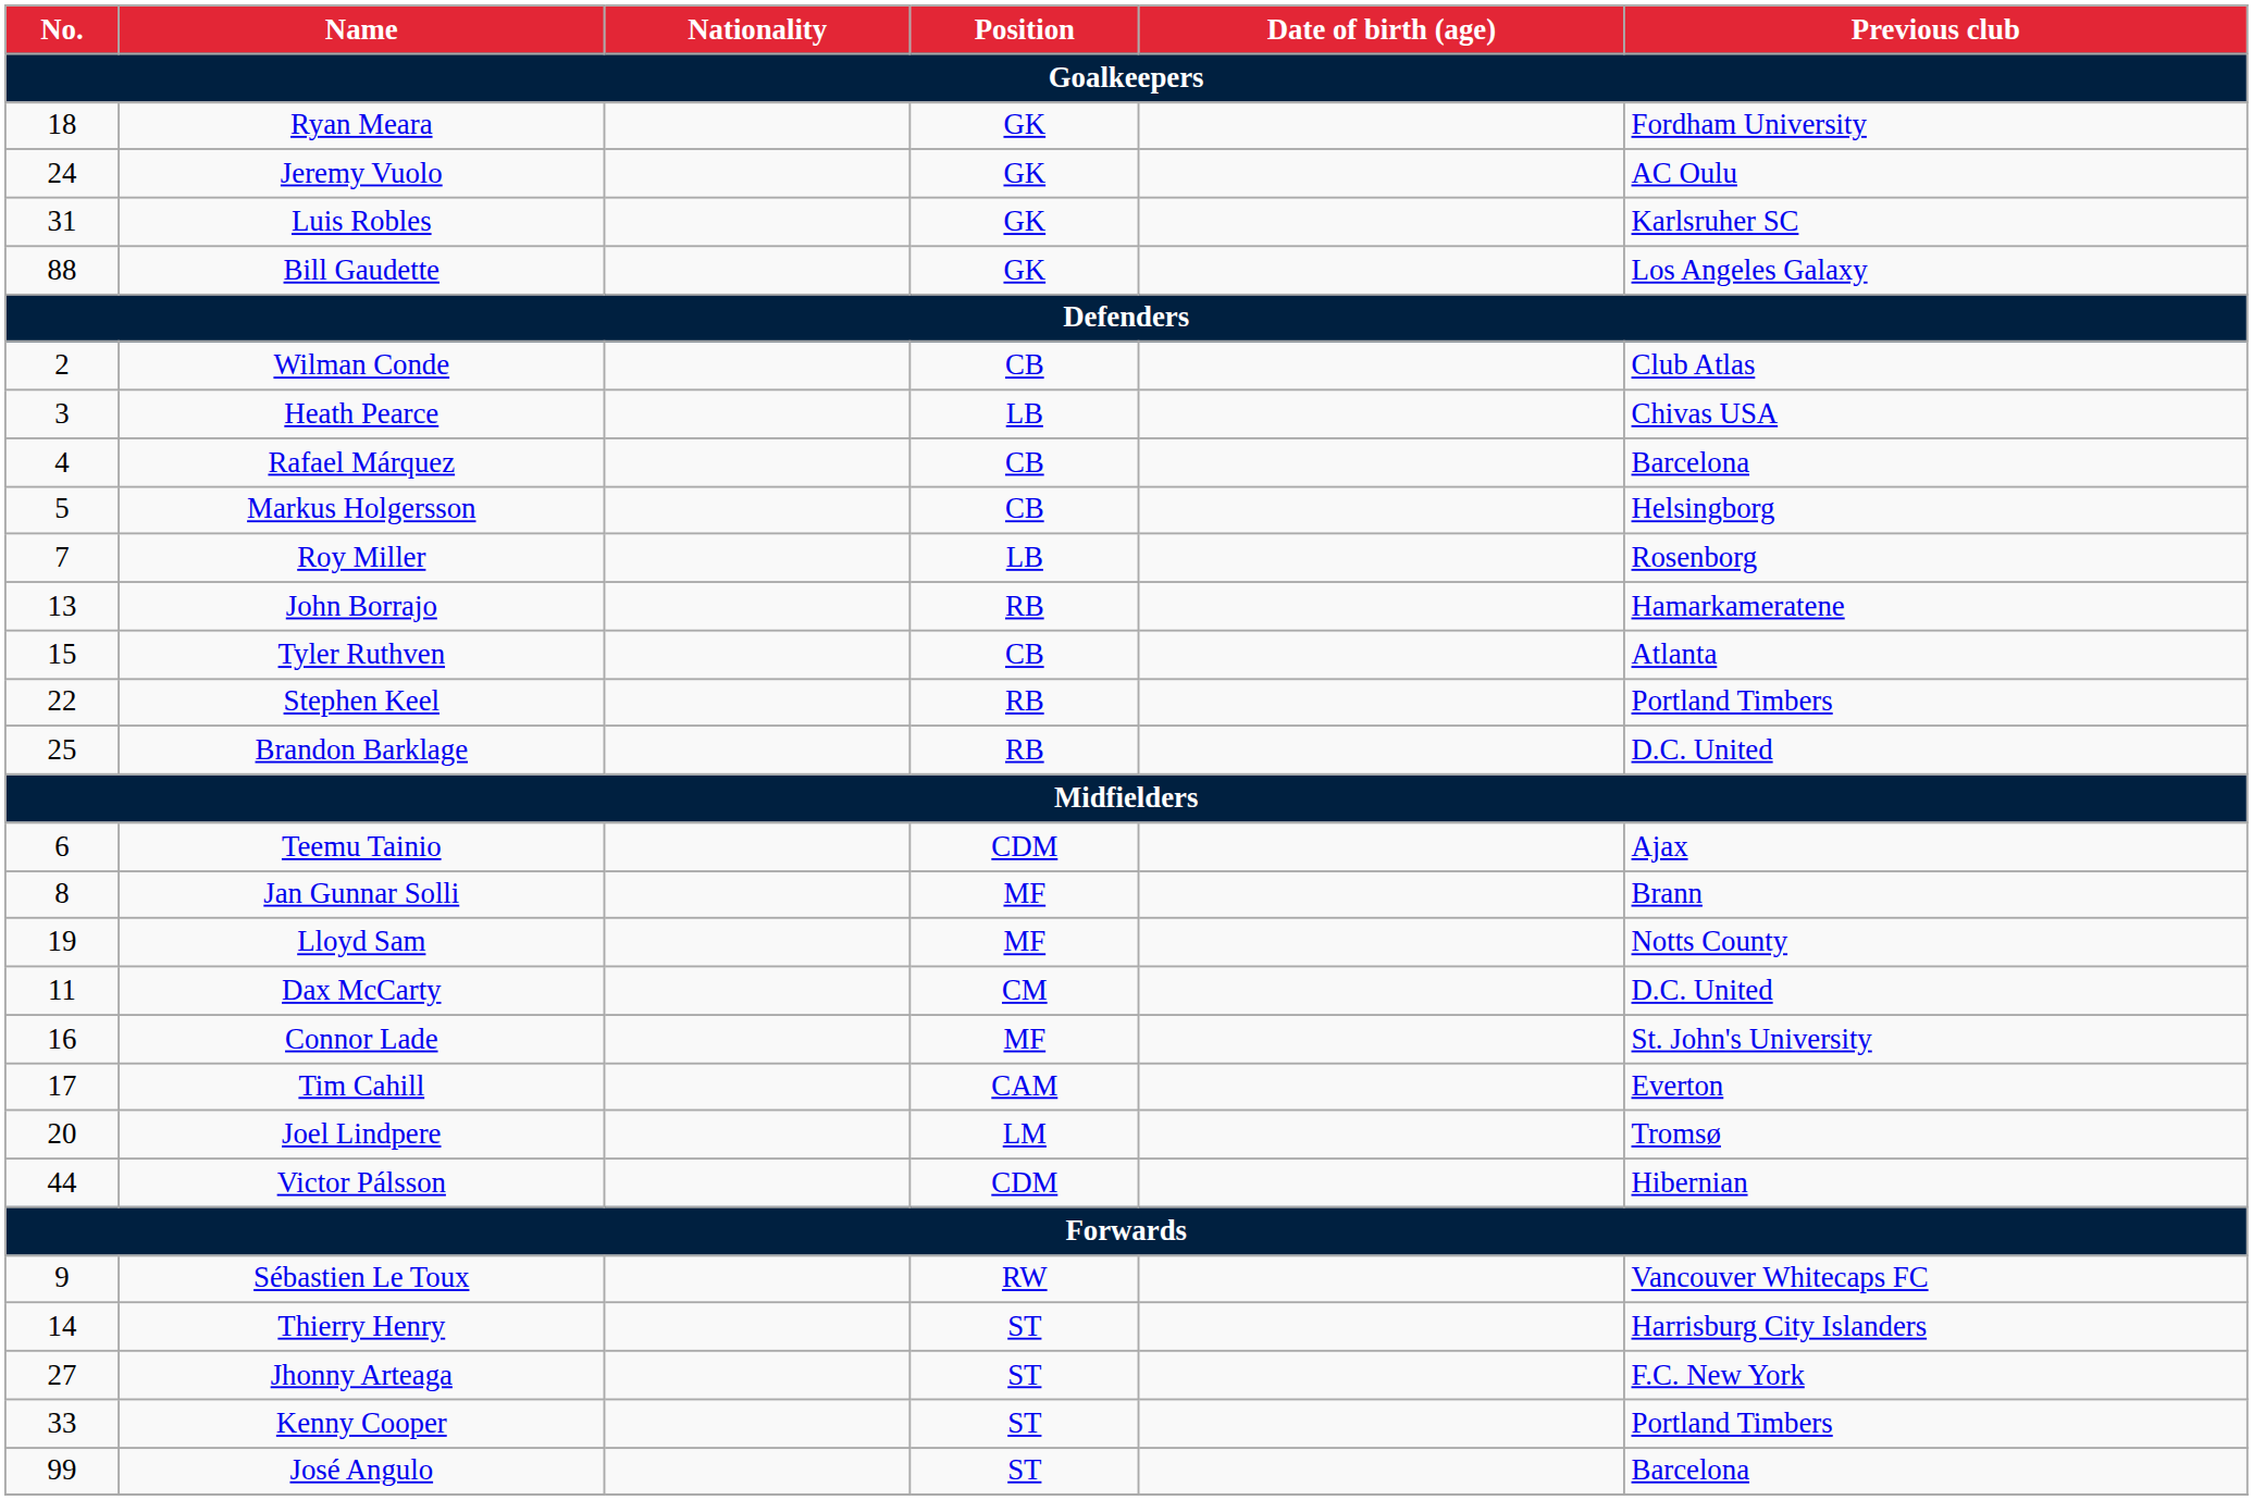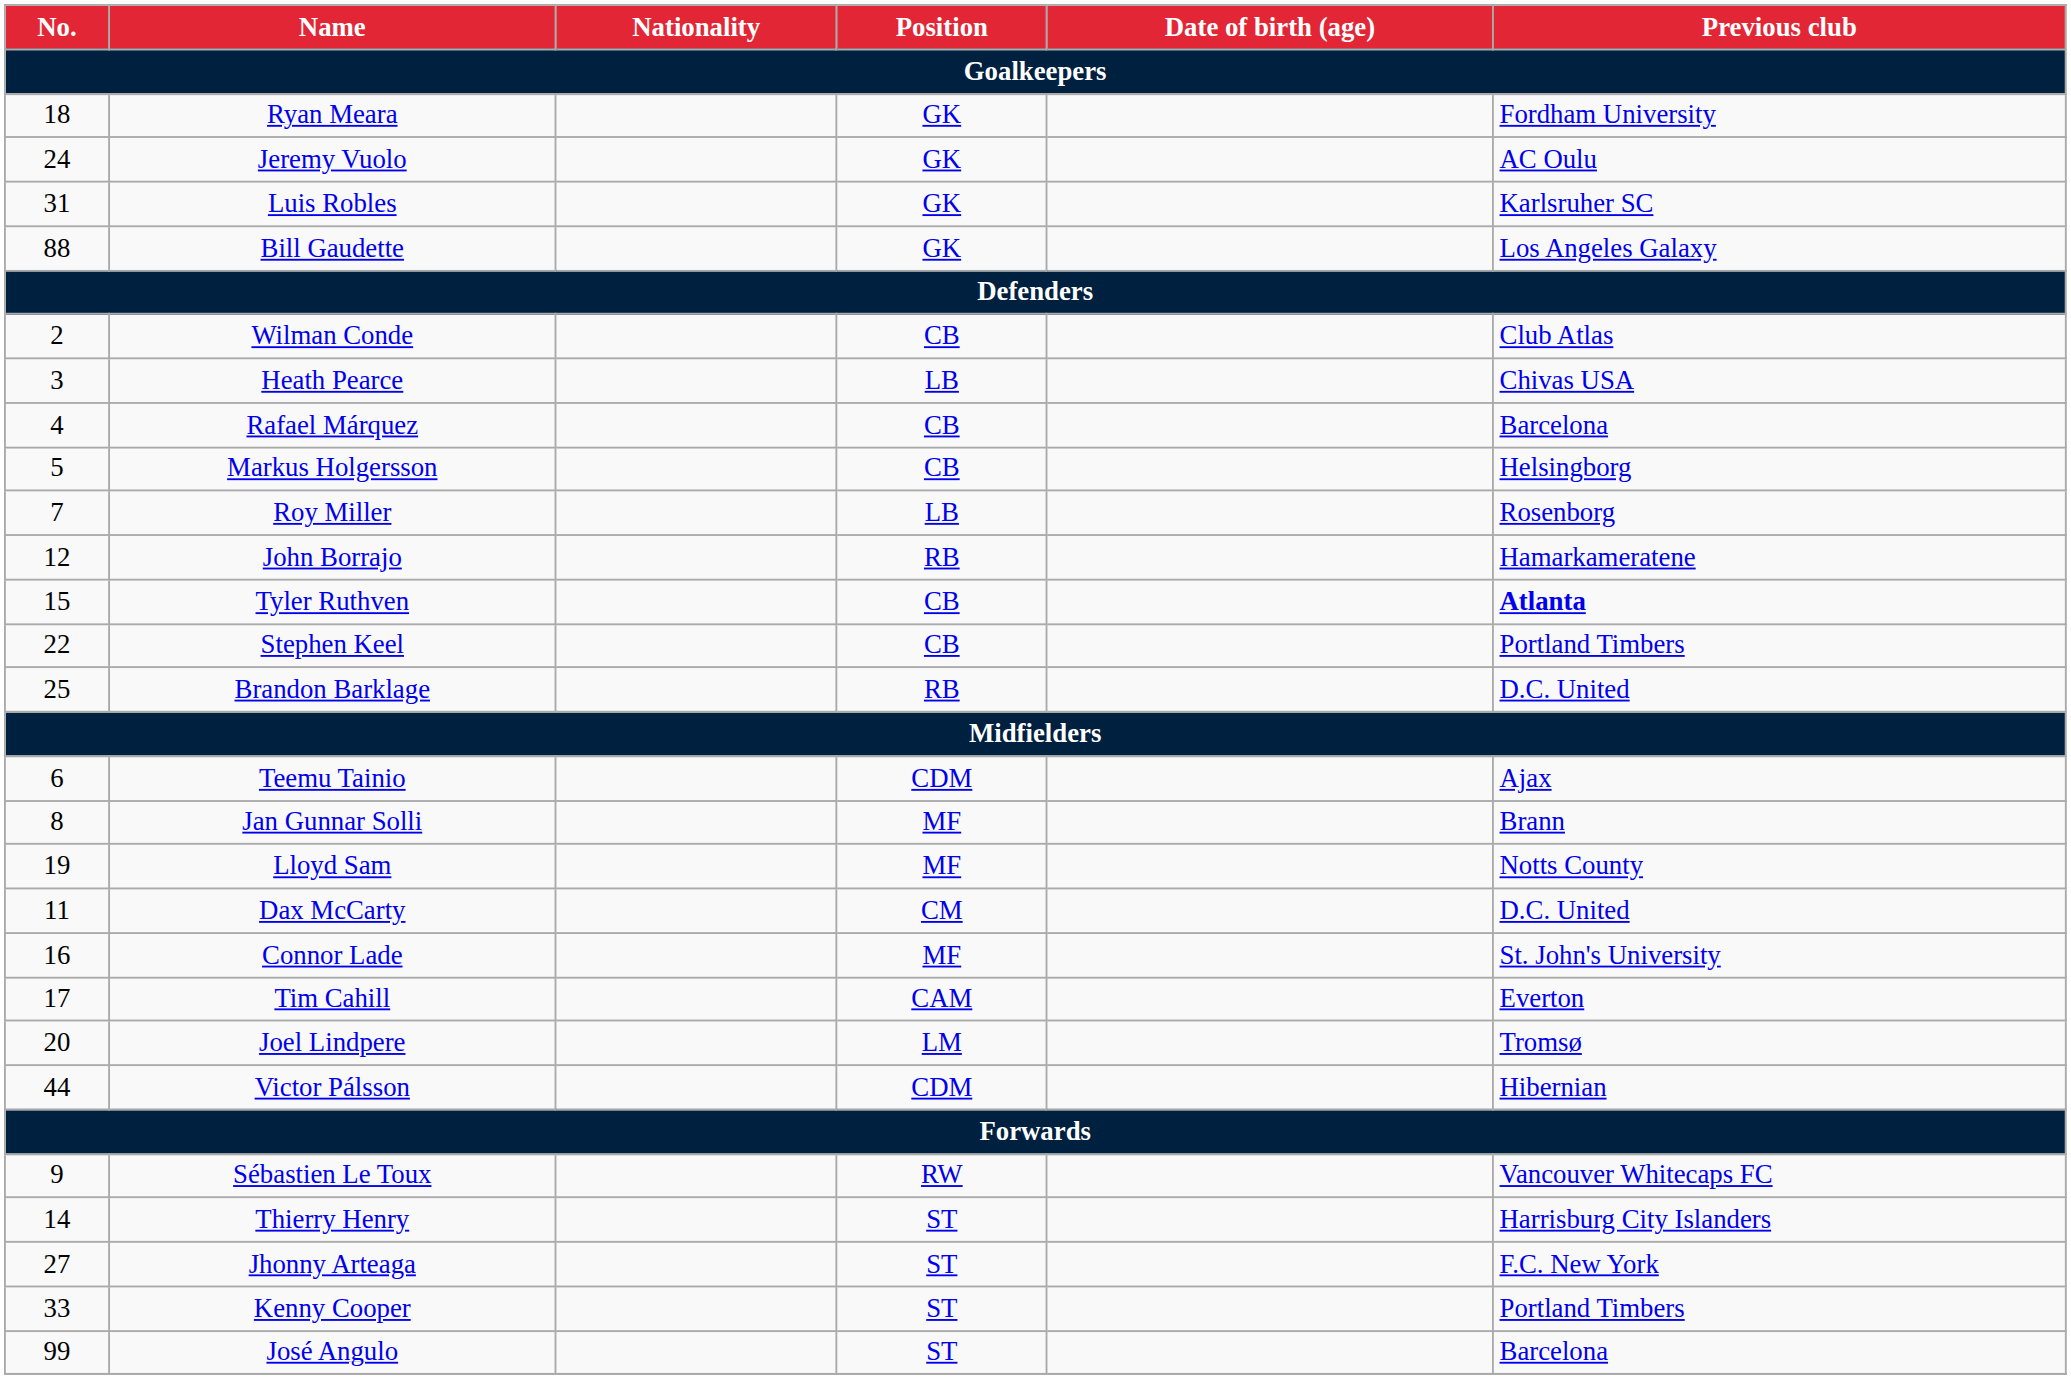John Borrajo | No.: 13 -> 12
Tyler Ruthven | Previous club: normal -> bold
Stephen Keel | Position: RB -> CB
